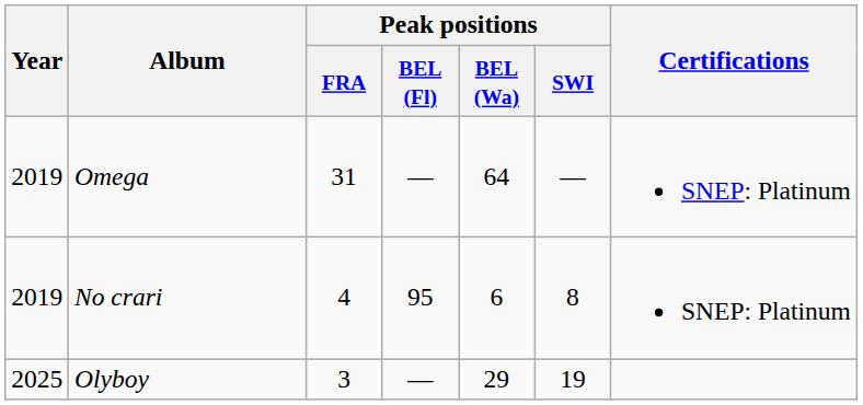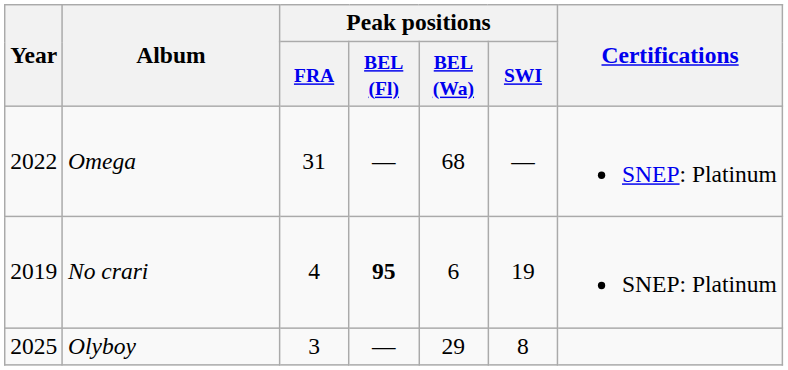Omega | Year: 2019 -> 2022
Omega | Peak positions / BEL (Wa): 64 -> 68
No crari | Peak positions / BEL (Fl): normal -> bold
No crari | Peak positions / SWI: 8 -> 19
Olyboy | Peak positions / SWI: 19 -> 8
